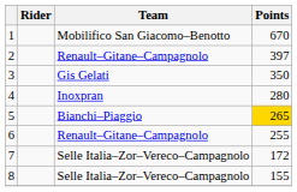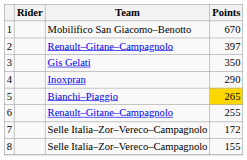4 | Points: 280 -> 290
